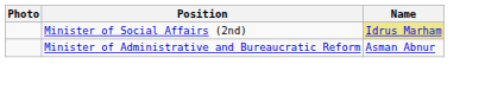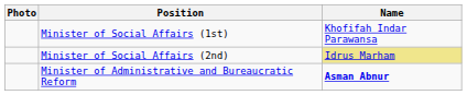+ row: Minister of Social Affairs (1st) | Khofifah Indar Parawansa
Minister of Administrative and Bureaucratic Reform | Name: normal -> bold
